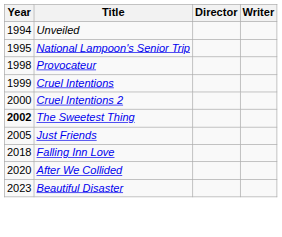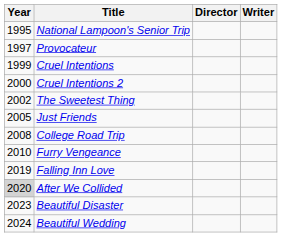- row: 1994 | Unveiled
Provocateur | Year: 1998 -> 1997
The Sweetest Thing | Year: bold -> normal
+ row: 2008 | College Road Trip
+ row: 2010 | Furry Vengeance
Falling Inn Love | Year: 2018 -> 2019
After We Collided | Year: no background -> lightgrey background
+ row: 2024 | Beautiful Wedding
